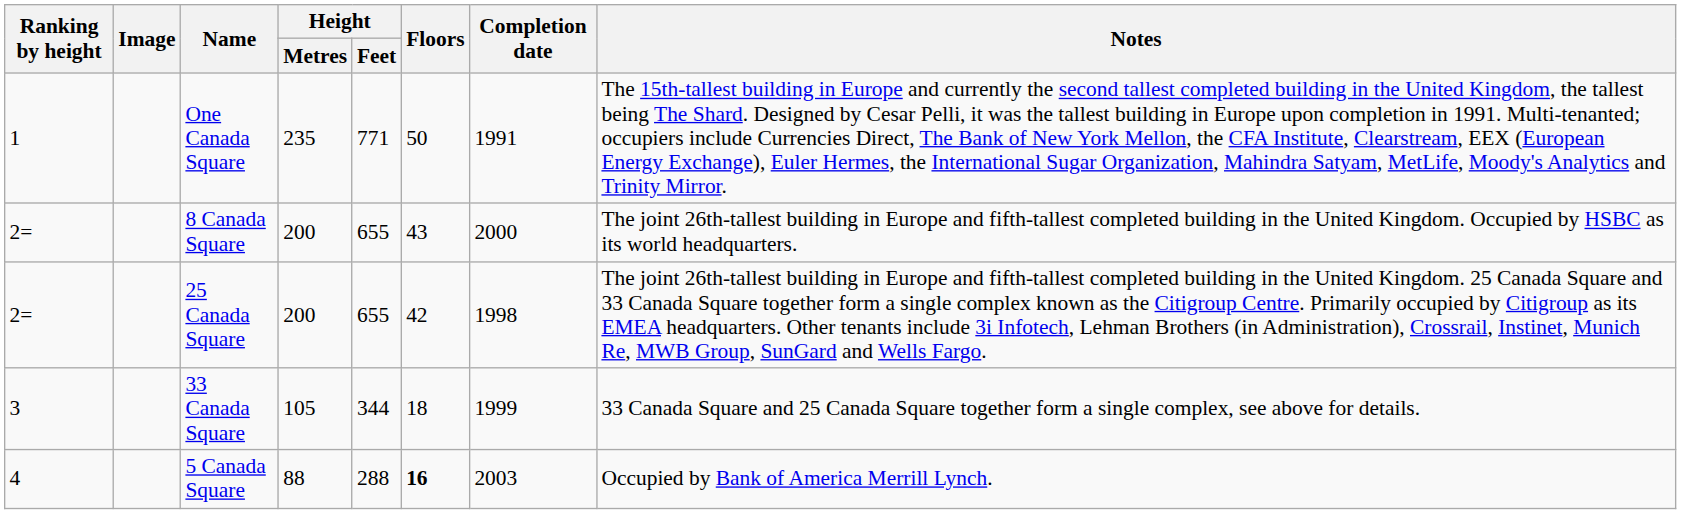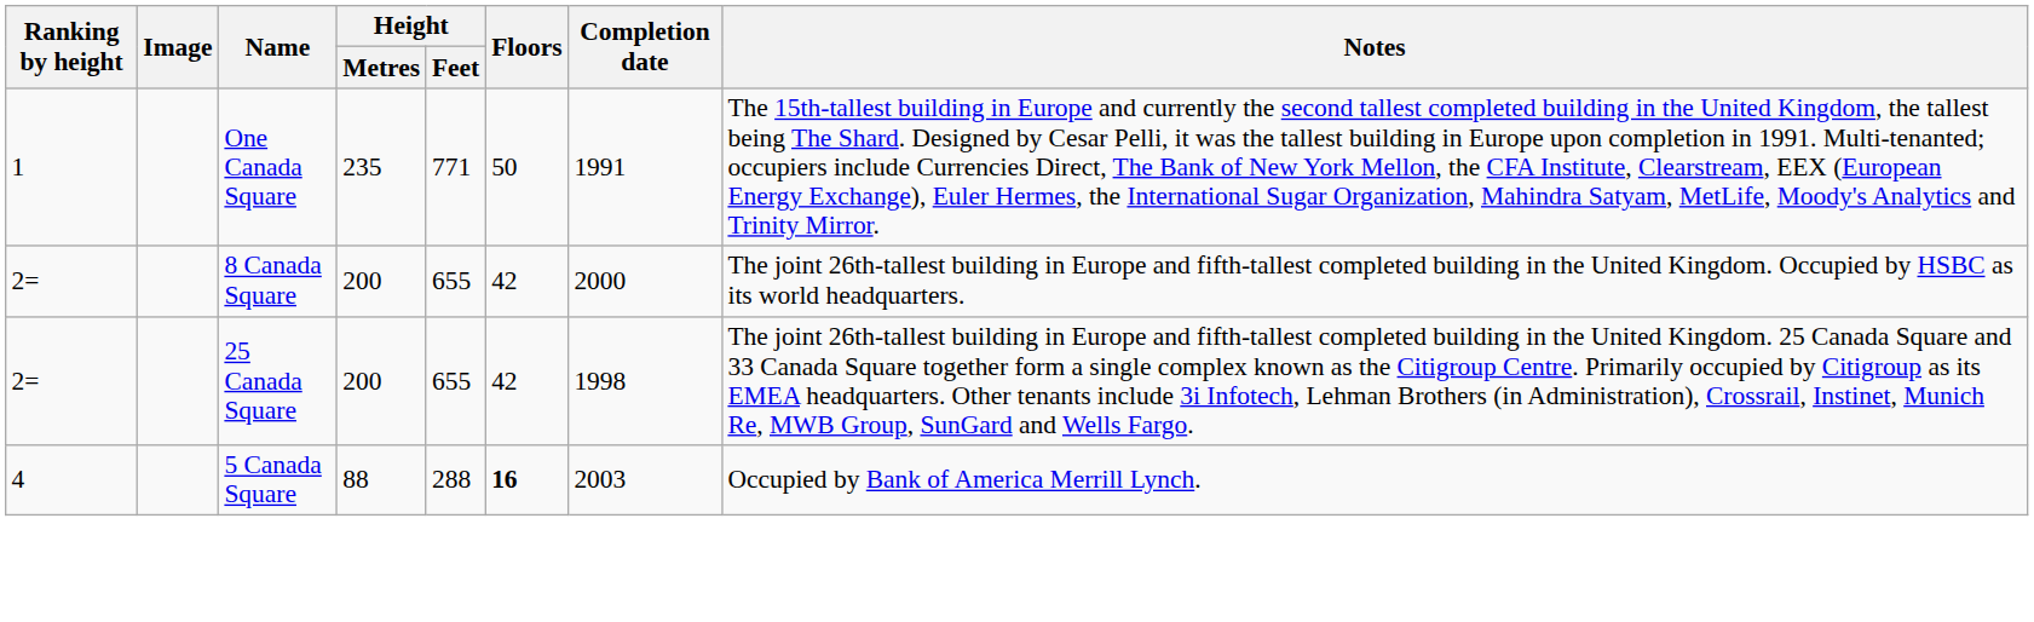8 Canada Square | Floors: 43 -> 42
- row: 3 | 33 Canada Square | 105 | 344 | 18 | 1999 | 33 Canada Square and 25 Canada Square together form a single complex, see above for details.
